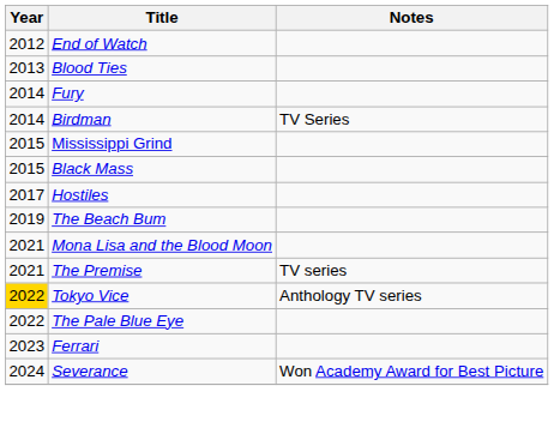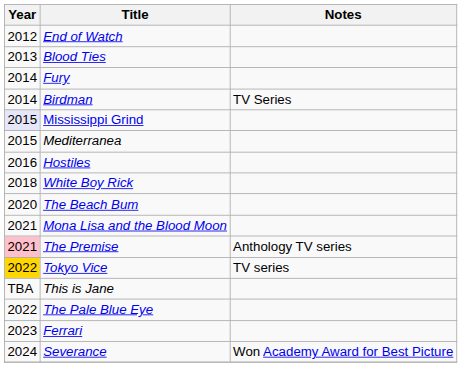Mississippi Grind | Year: no background -> lavender background
+ row: 2015 | Mediterranea
- row: 2015 | Black Mass
Hostiles | Year: 2017 -> 2016
+ row: 2018 | White Boy Rick
The Beach Bum | Year: 2019 -> 2020
The Premise | Year: no background -> pink background
The Premise | Notes: TV series -> Anthology TV series
Tokyo Vice | Notes: Anthology TV series -> TV series
+ row: TBA | This is Jane
